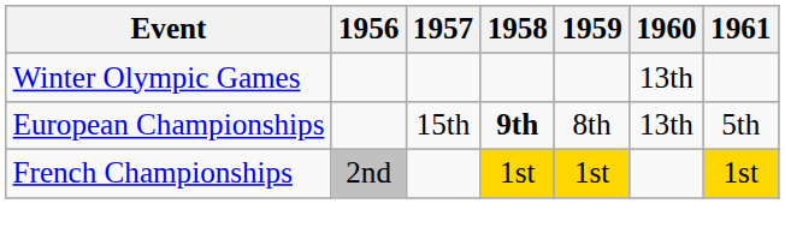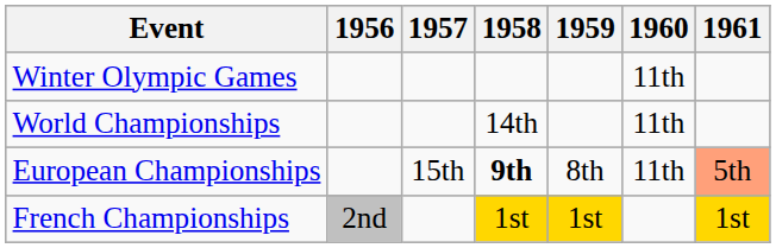Winter Olympic Games | 1960: 13th -> 11th
+ row: World Championships | 14th | 11th
European Championships | 1960: 13th -> 11th
European Championships | 1961: no background -> lightsalmon background
